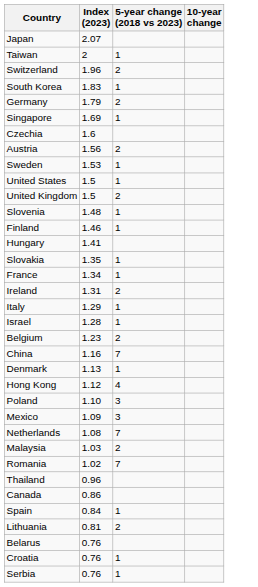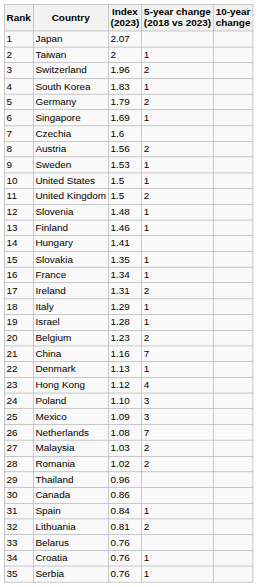+ column: Rank | 1 | 2 | 3 | 4 | 5 | 6 | 7 | 8 | 9 | 10 | 11 | 12 | 13 | 14 | 15 | 16 | 17 | 18 | 19 | 20 | 21 | 22 | 23 | 24 | 25 | 26 | 27 | 28 | 29 | 30 | 31 | 32 | 33 | 34 | 35
Romania | 5-year change (2018 vs 2023): 7 -> 2
